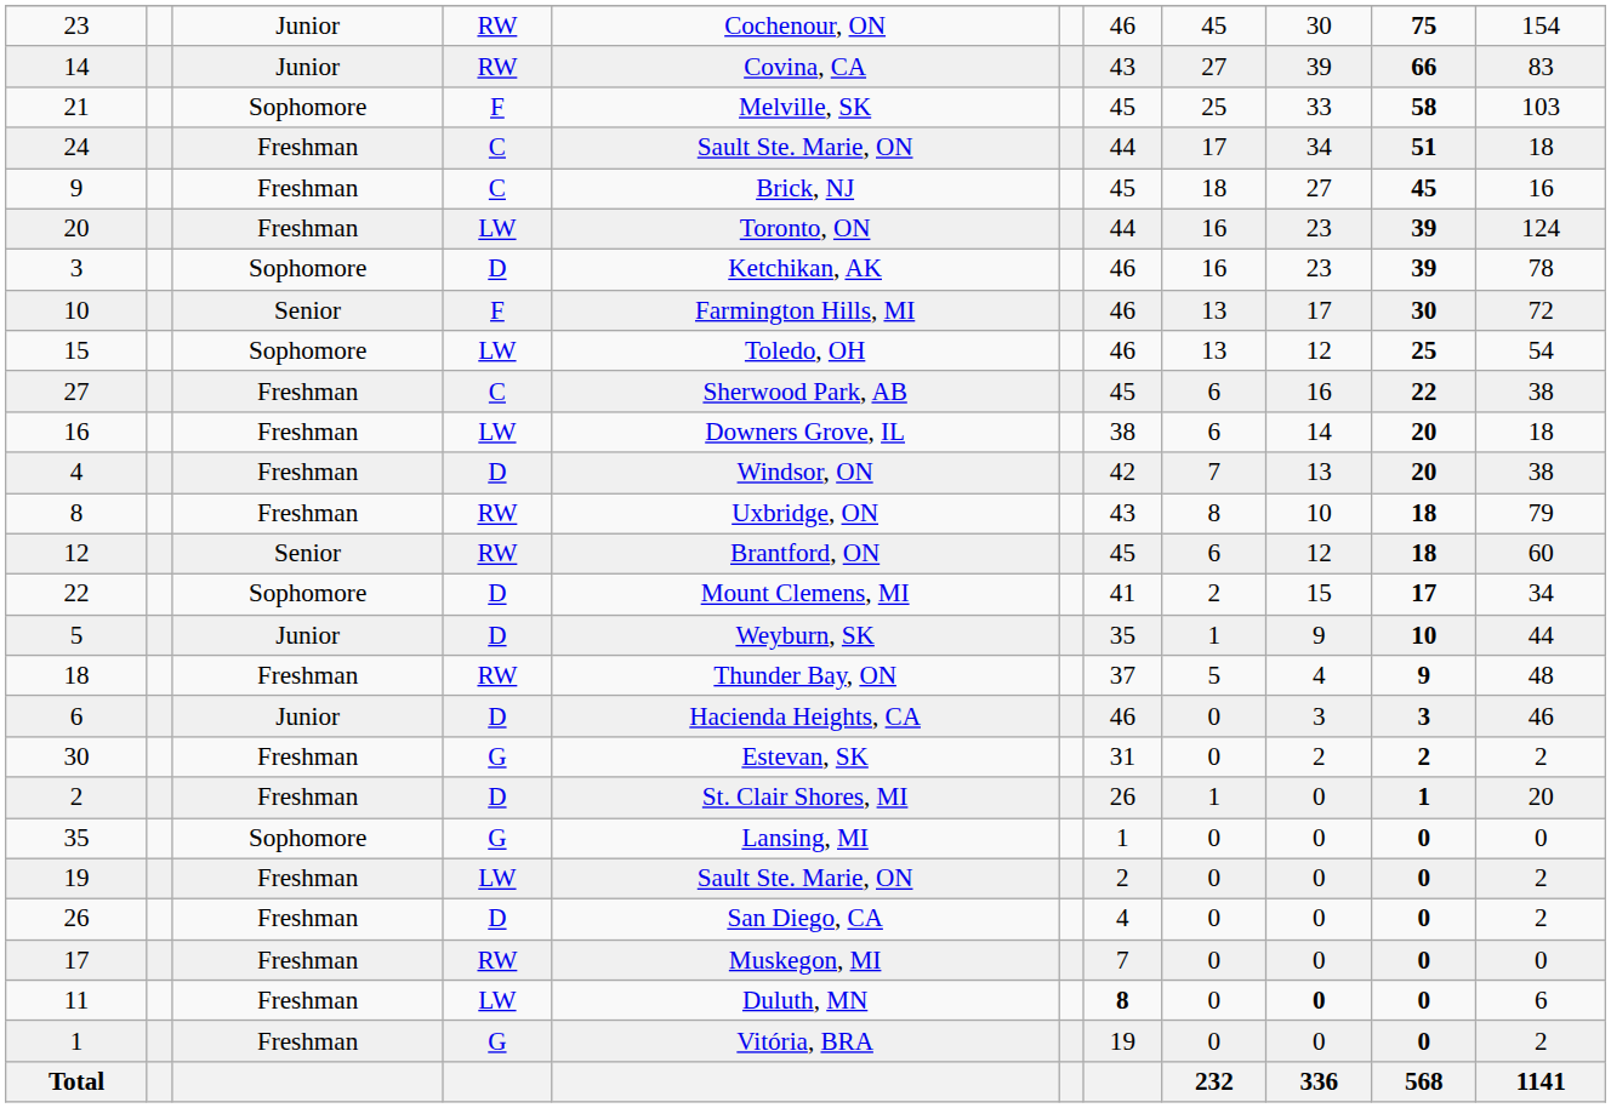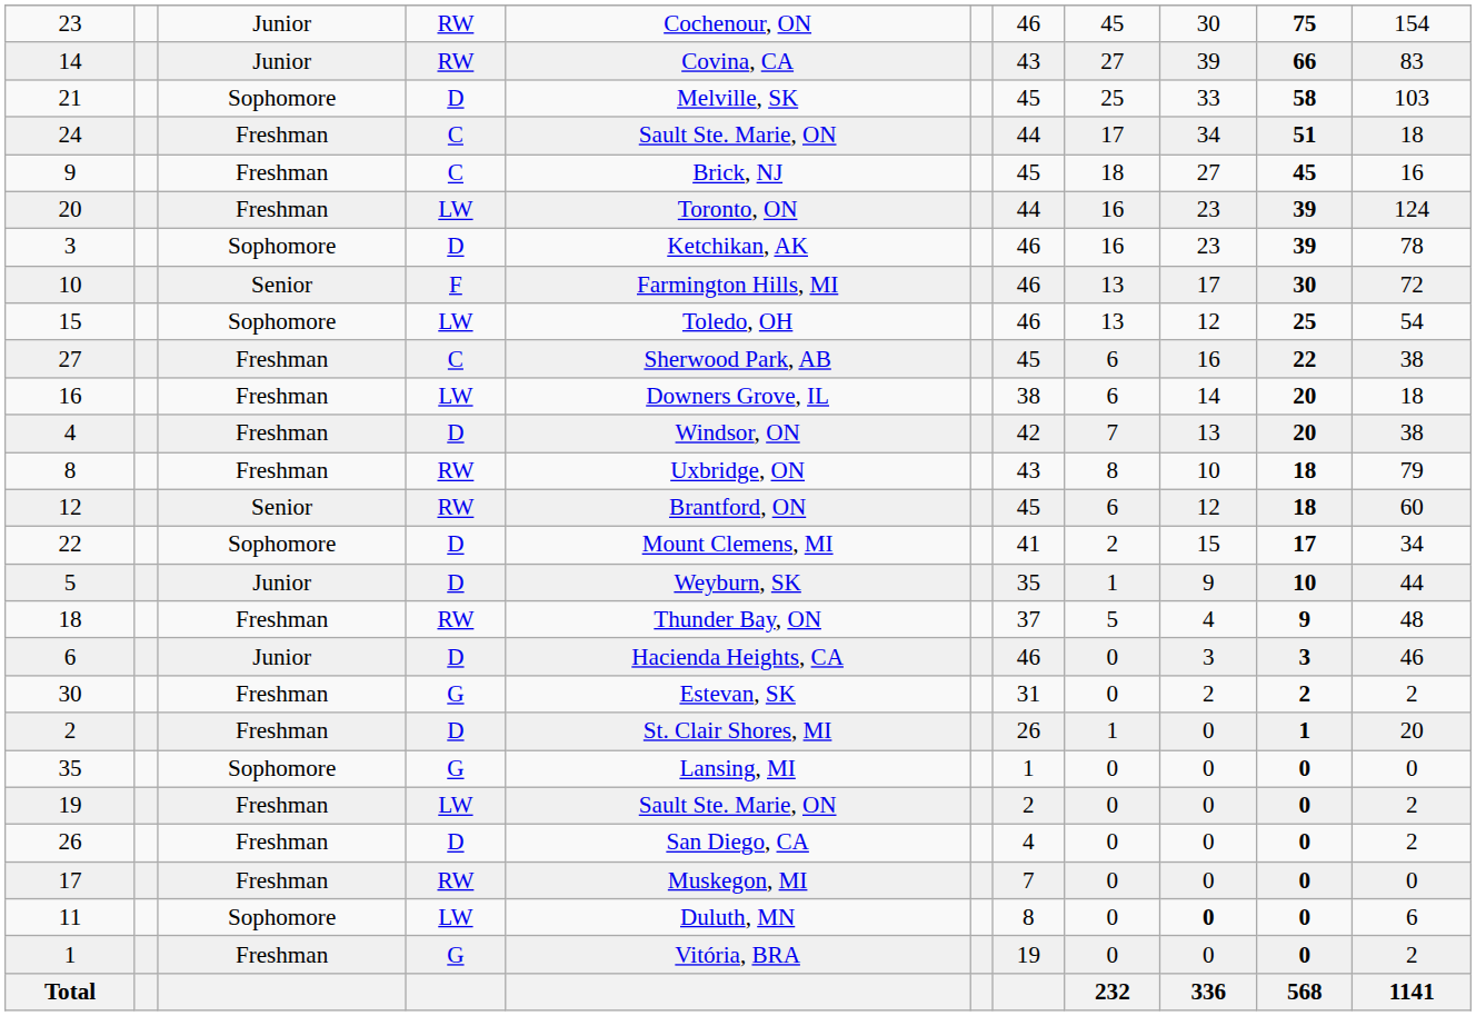21 | column 4: F -> D
11 | column 3: Freshman -> Sophomore
11 | column 7: bold -> normal
